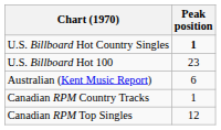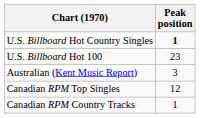Australian (Kent Music Report) | Peak position: 6 -> 3
rows swapped: Canadian RPM Country Tracks <-> Canadian RPM Top Singles
